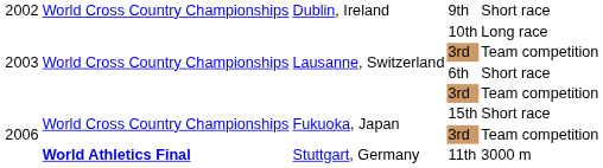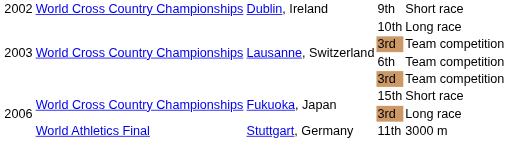6th | column 5: Short race -> Team competition
Fukuoka, Japan / 3rd | column 5: Team competition -> Long race
11th | column 2: bold -> normal
